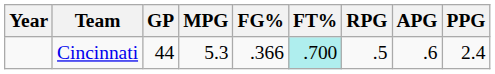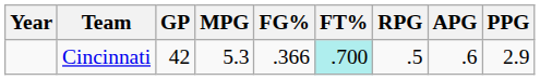Cincinnati | GP: 44 -> 42
Cincinnati | PPG: 2.4 -> 2.9
